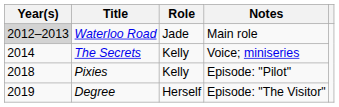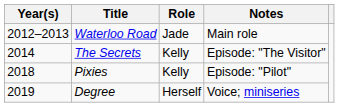Waterloo Road | Year(s): lightgrey background -> no background
The Secrets | Notes: Voice; miniseries -> Episode: "The Visitor"
Degree | Notes: Episode: "The Visitor" -> Voice; miniseries
